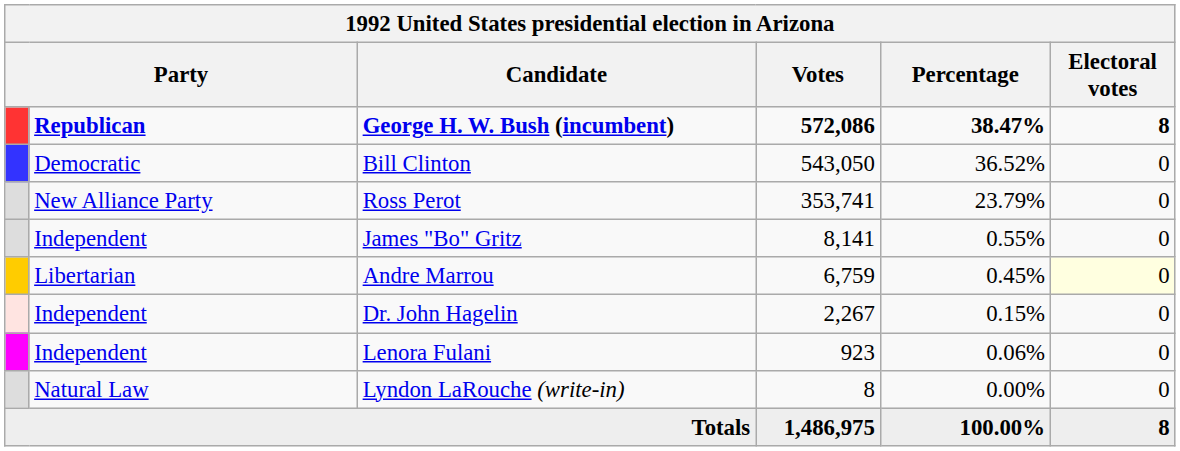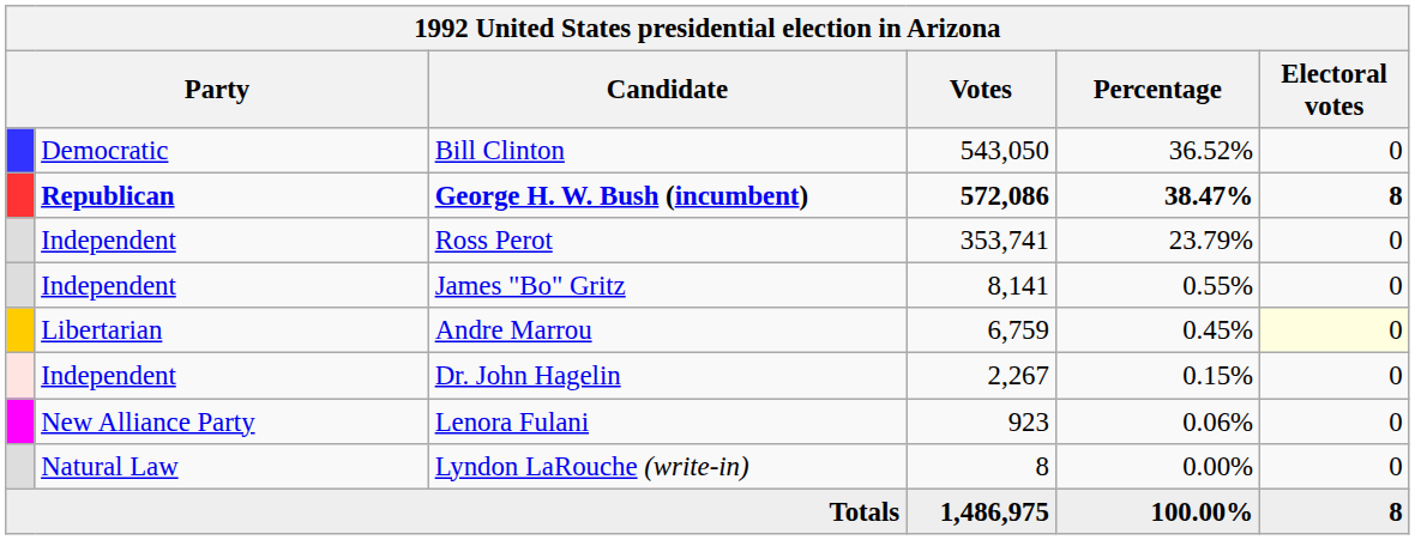rows swapped: George H. W. Bush (incumbent) <-> Bill Clinton
Ross Perot | column 2: New Alliance Party -> Independent
Lenora Fulani | column 2: Independent -> New Alliance Party
